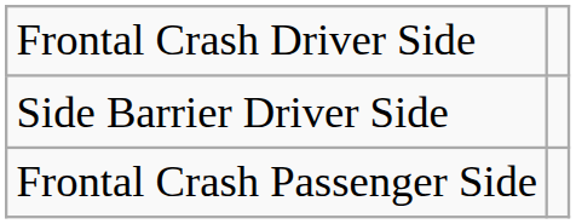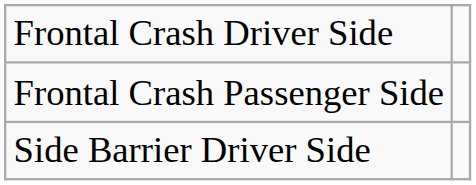rows swapped: Frontal Crash Passenger Side <-> Side Barrier Driver Side
